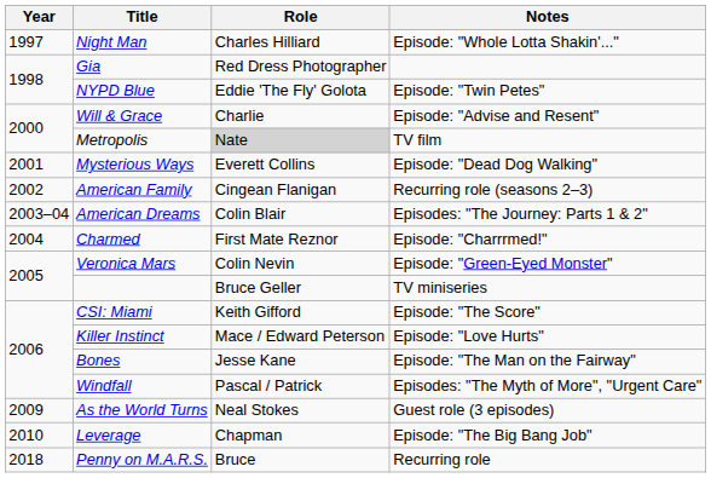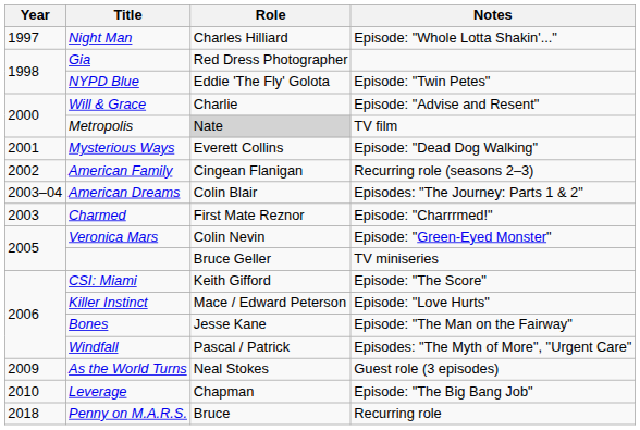Charmed | Year: 2004 -> 2003
